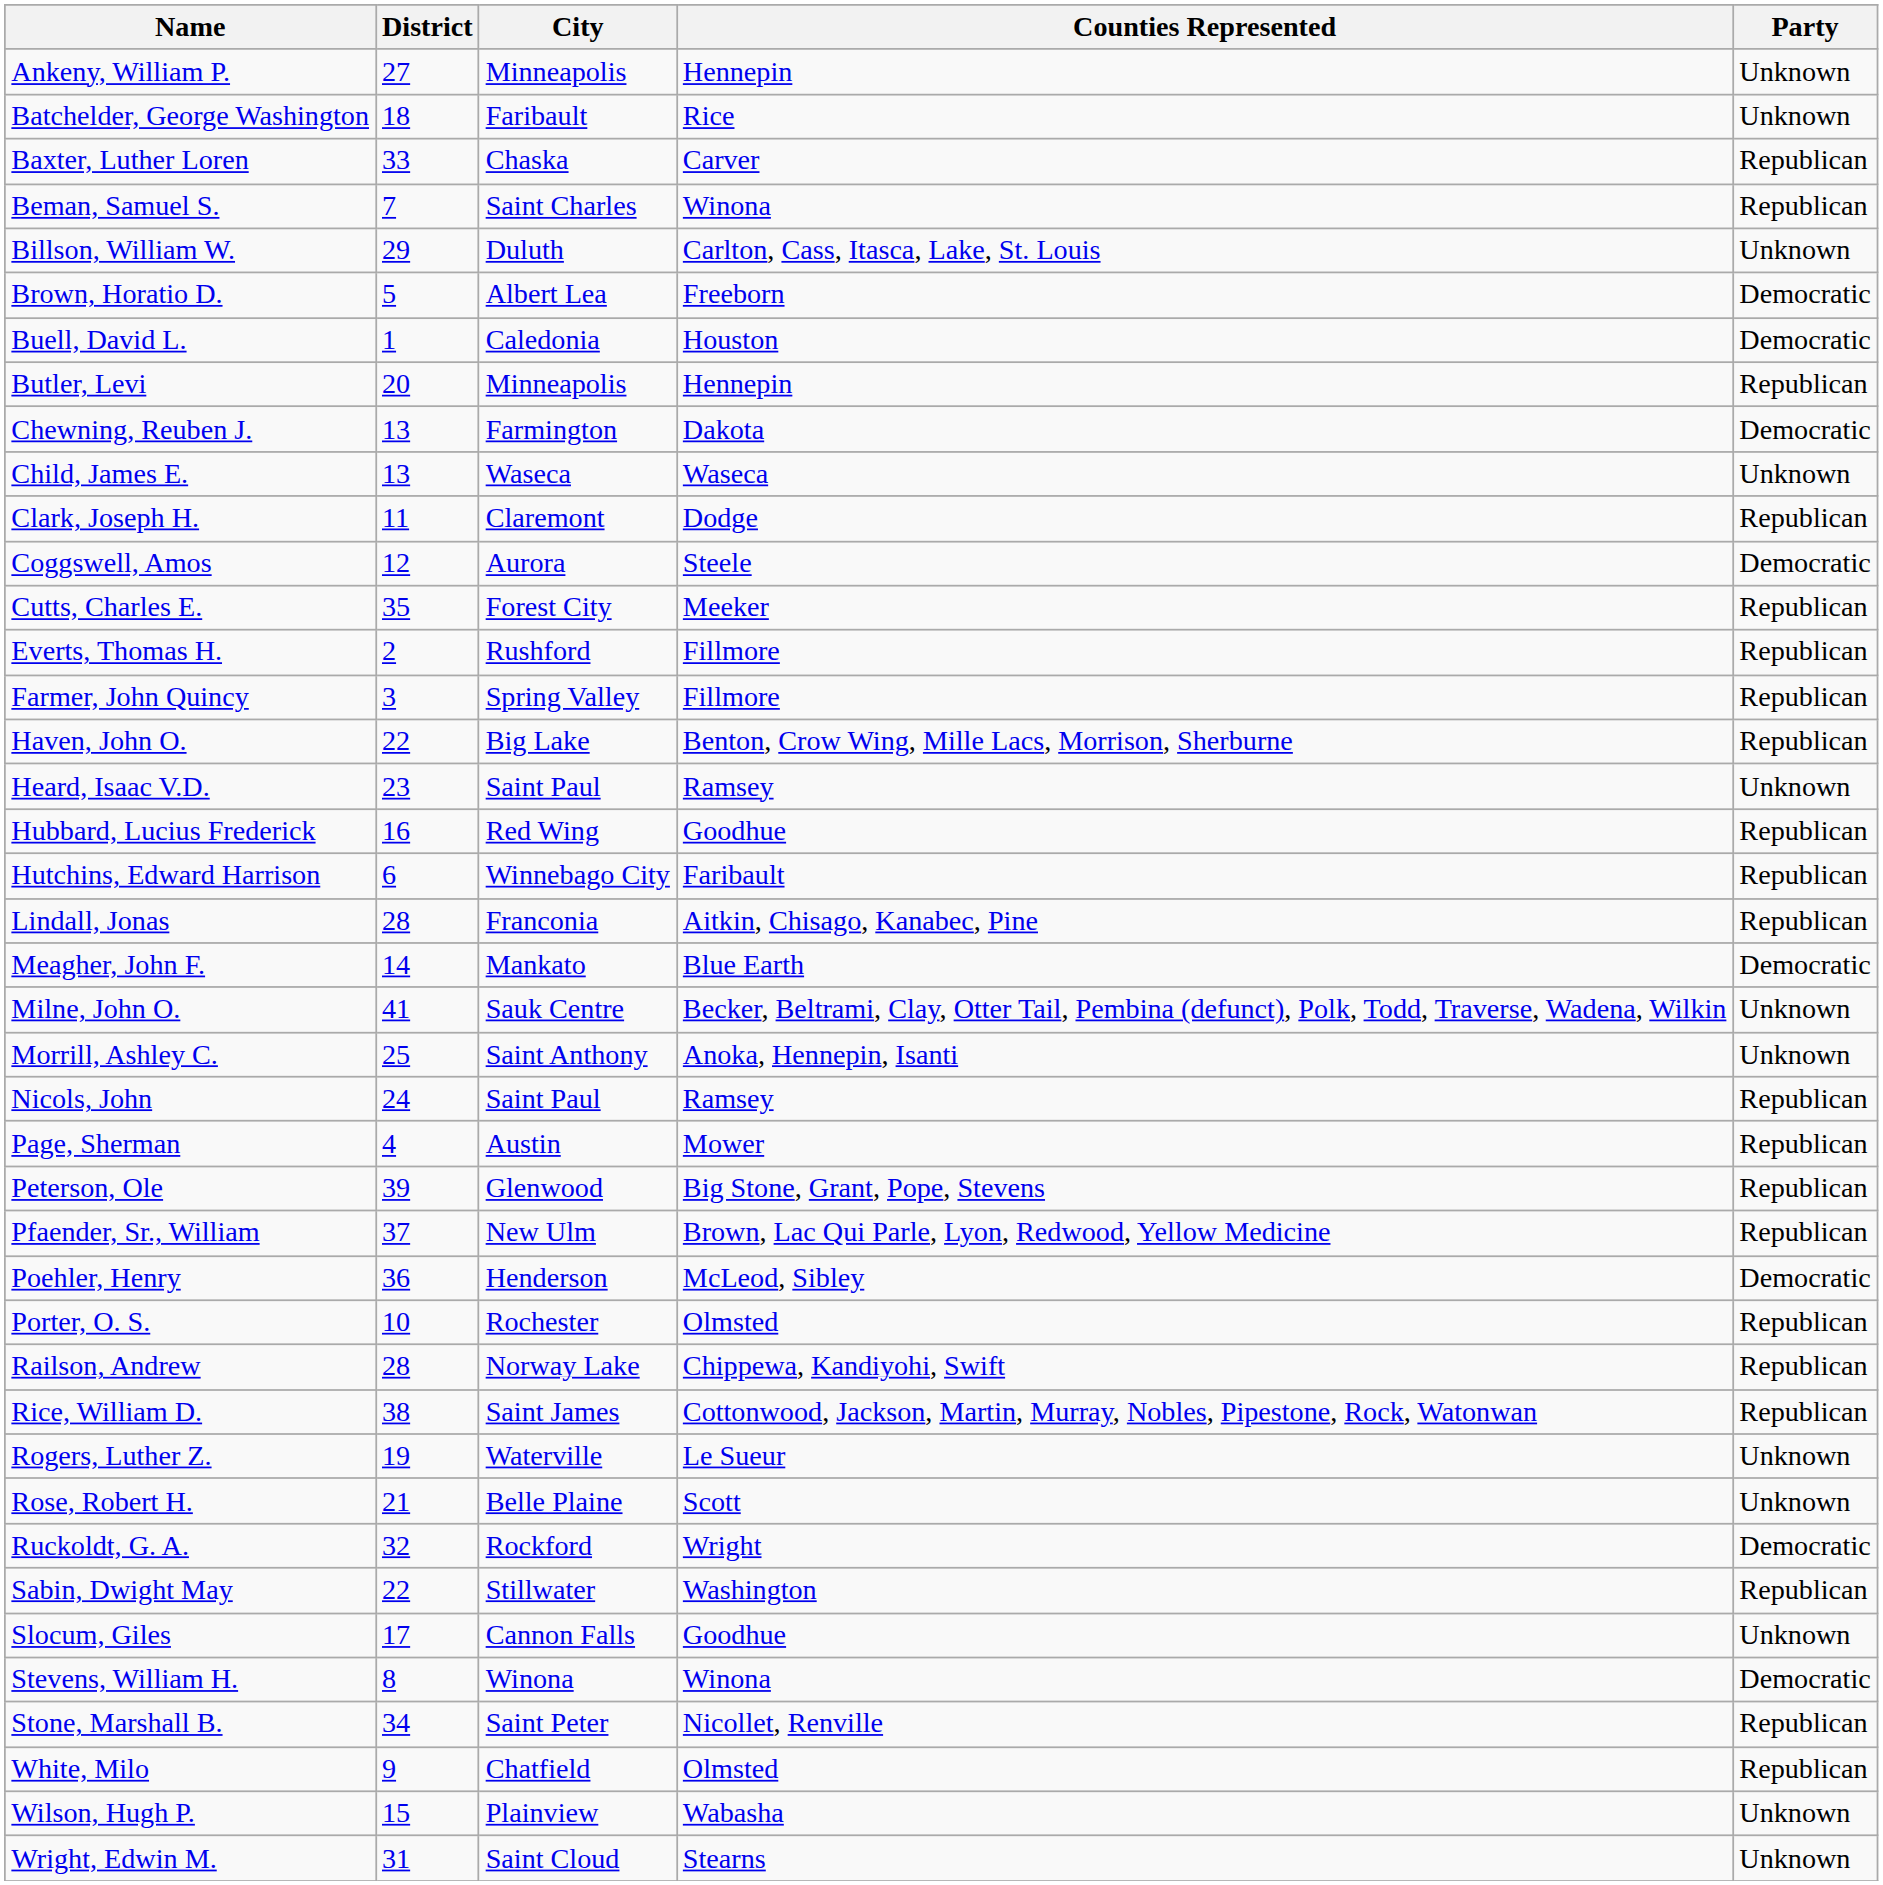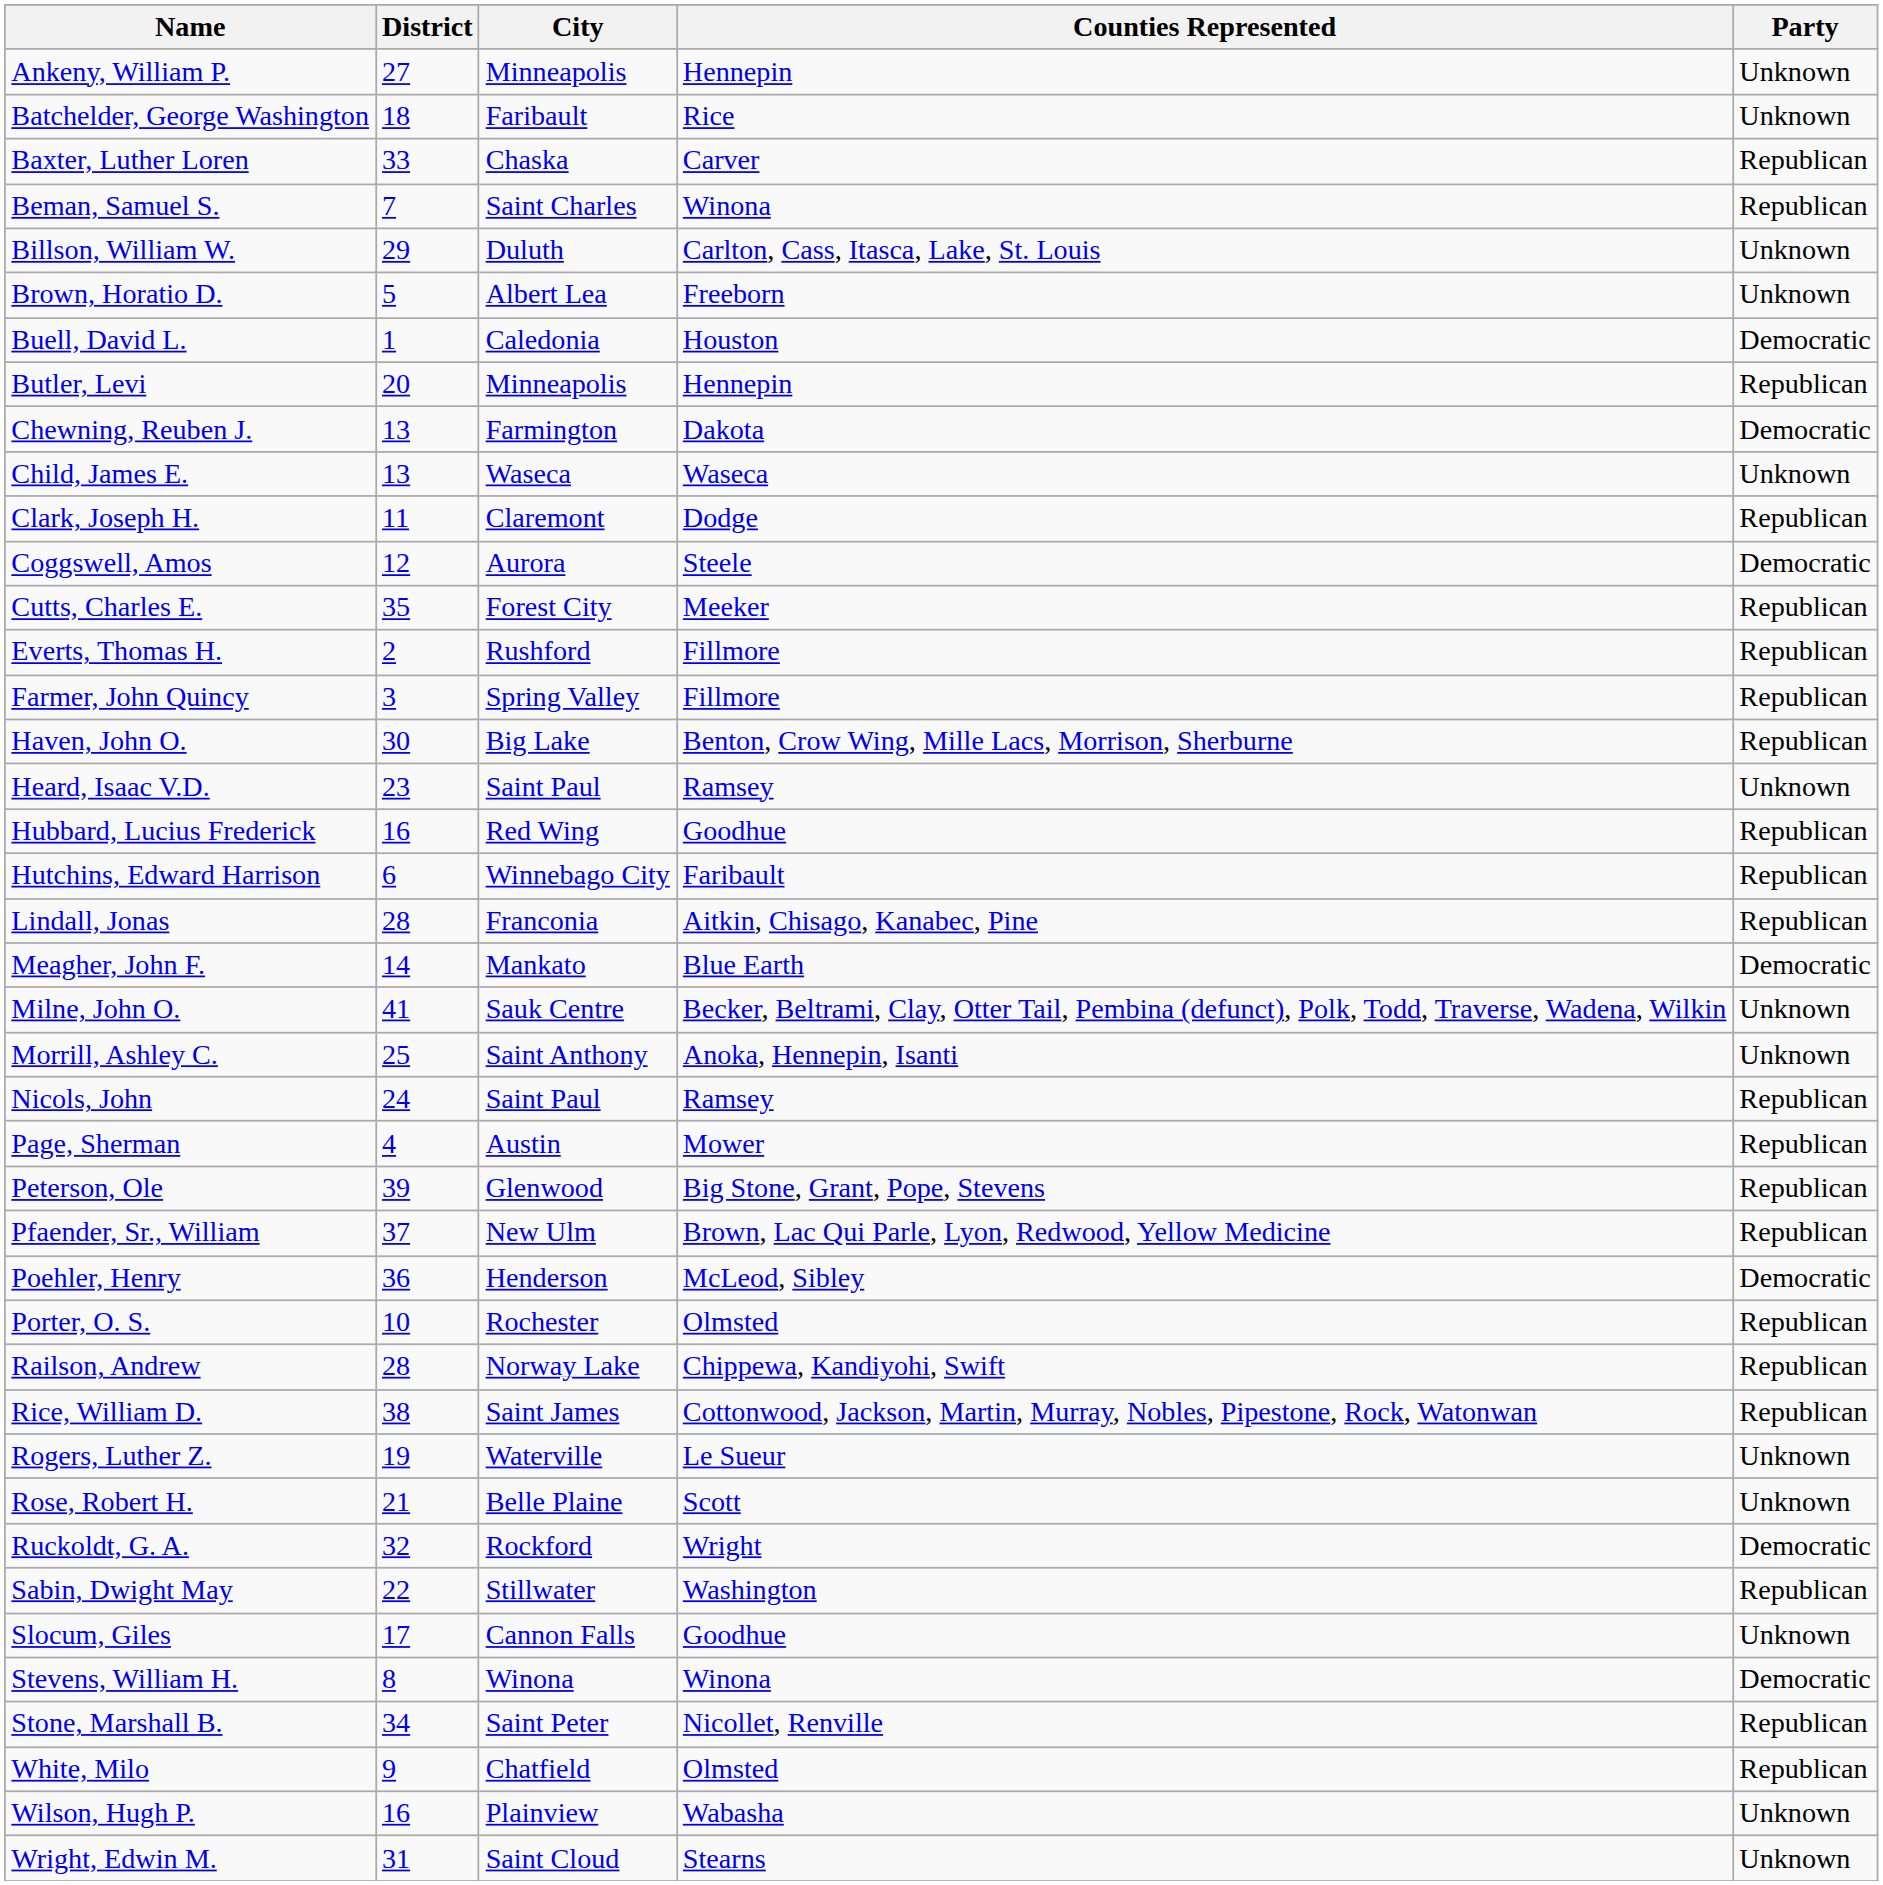Brown, Horatio D. | Party: Democratic -> Unknown
Haven, John O. | District: 22 -> 30
Wilson, Hugh P. | District: 15 -> 16
